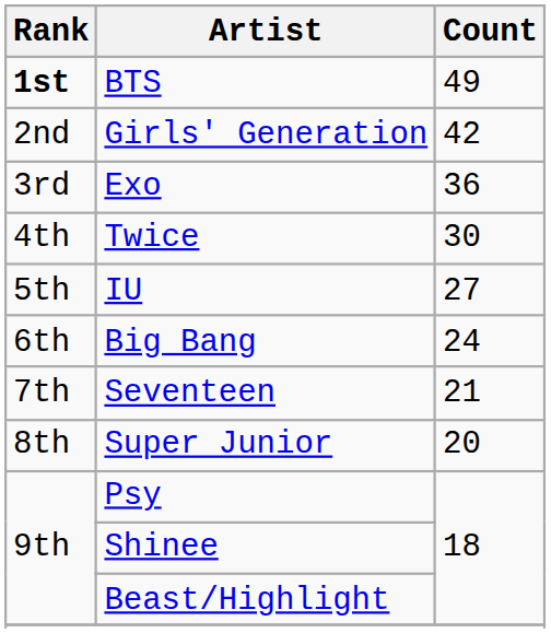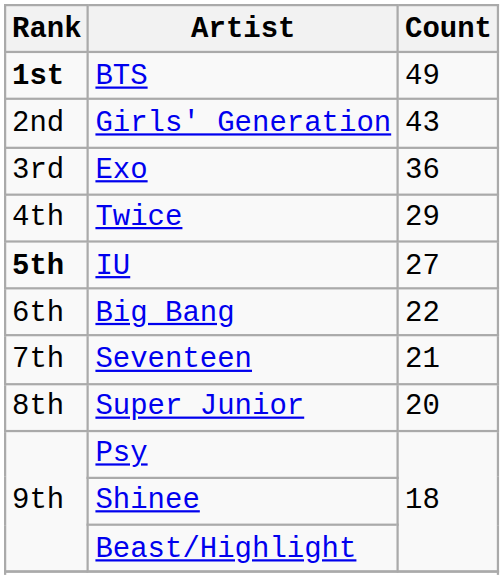Girls' Generation | Count: 42 -> 43
Twice | Count: 30 -> 29
IU | Rank: normal -> bold
Big Bang | Count: 24 -> 22
